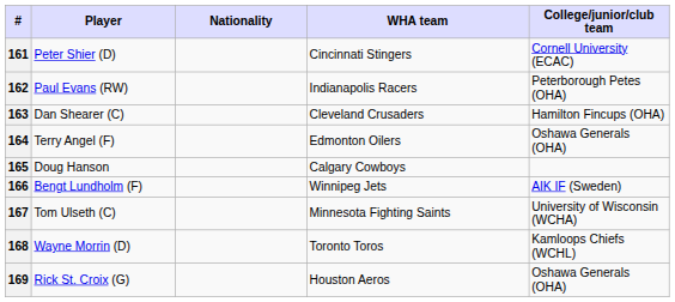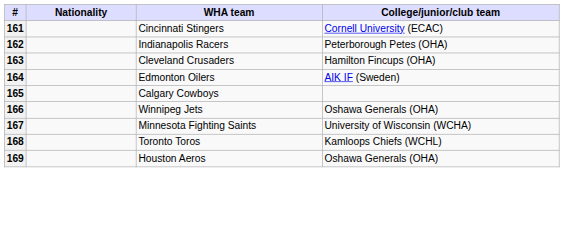- column: Player | Peter Shier (D) | Paul Evans (RW) | Dan Shearer (C) | Terry Angel (F) | Doug Hanson | Bengt Lundholm (F) | Tom Ulseth (C) | Wayne Morrin (D) | Rick St. Croix (G)
164 | College/junior/club team: Oshawa Generals (OHA) -> AIK IF (Sweden)
166 | College/junior/club team: AIK IF (Sweden) -> Oshawa Generals (OHA)
